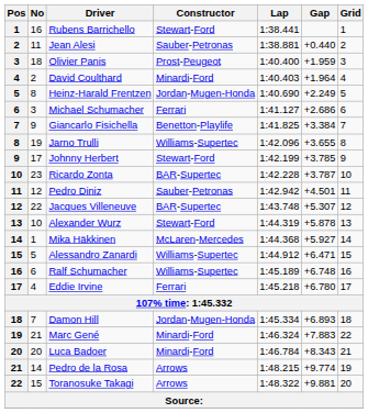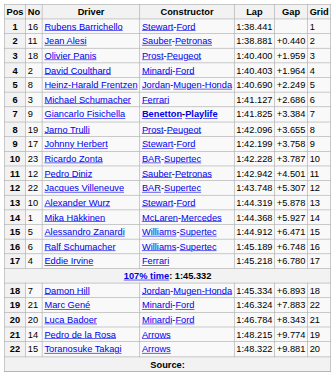Giancarlo Fisichella | Constructor: normal -> bold
Jarno Trulli | Constructor: Williams-Supertec -> Prost-Peugeot
Johnny Herbert | Gap: +3.785 -> +3.758
